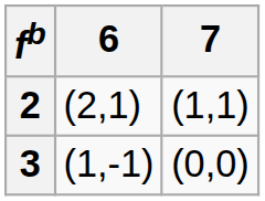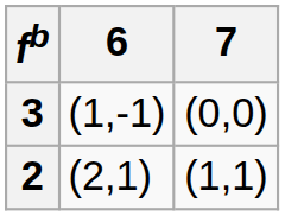rows swapped: 2 <-> 3
